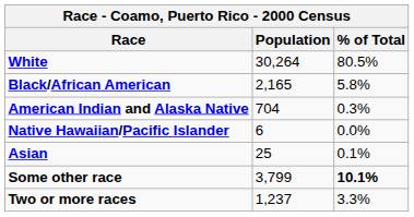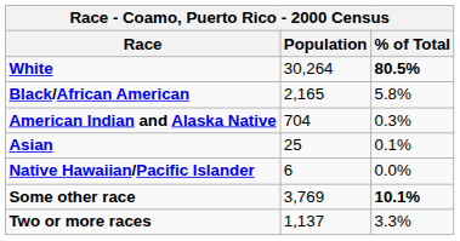White | % of Total: normal -> bold
rows swapped: Asian <-> Native Hawaiian/Pacific Islander
Some other race | Population: 3,799 -> 3,769
Two or more races | Population: 1,237 -> 1,137
